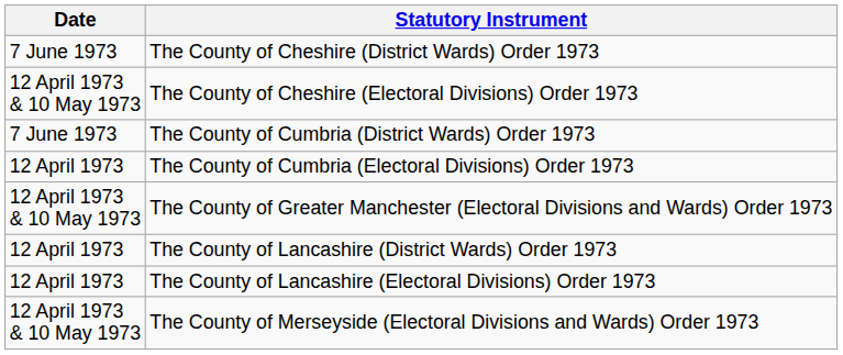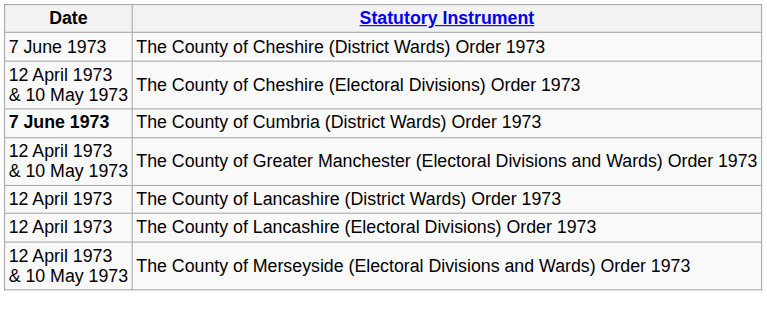The County of Cumbria (District Wards) Order 1973 | Date: normal -> bold
- row: 12 April 1973 | The County of Cumbria (Electoral Divisions) Order 1973
